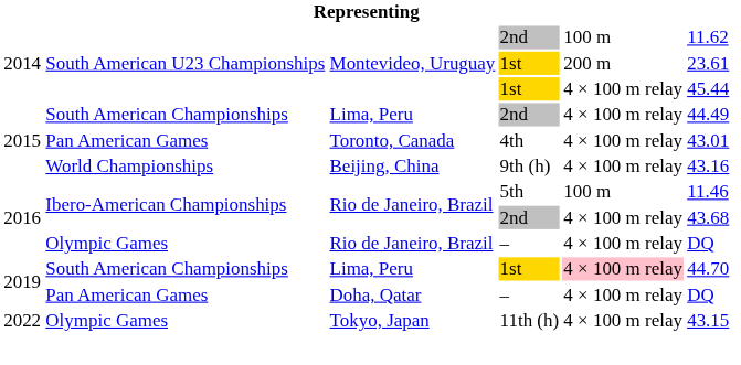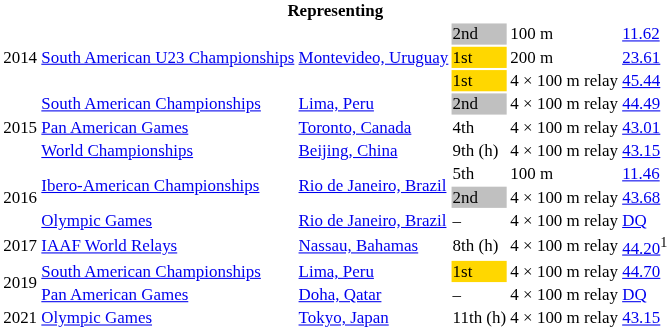Beijing, China | column 6: 43.16 -> 43.15
+ row: 2017 | IAAF World Relays | Nassau, Bahamas | 8th (h) | 4 × 100 m relay | 44.201
Lima, Peru / 1st | column 5: pink background -> no background
Tokyo, Japan | column 1: 2022 -> 2021
